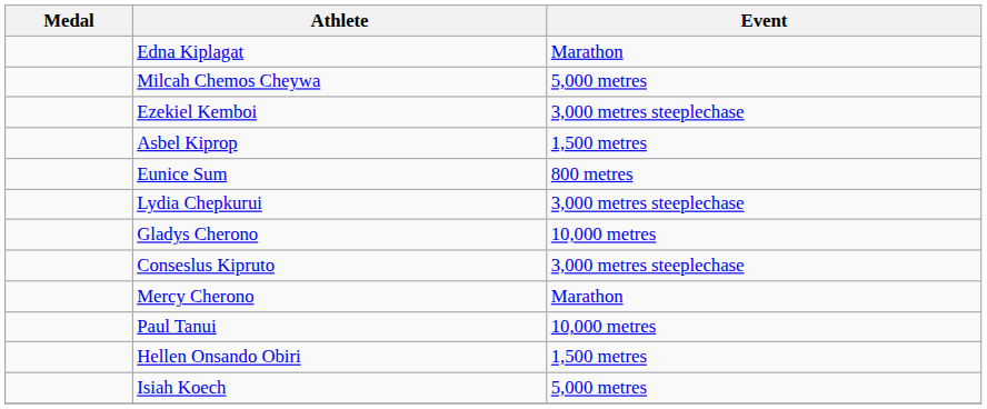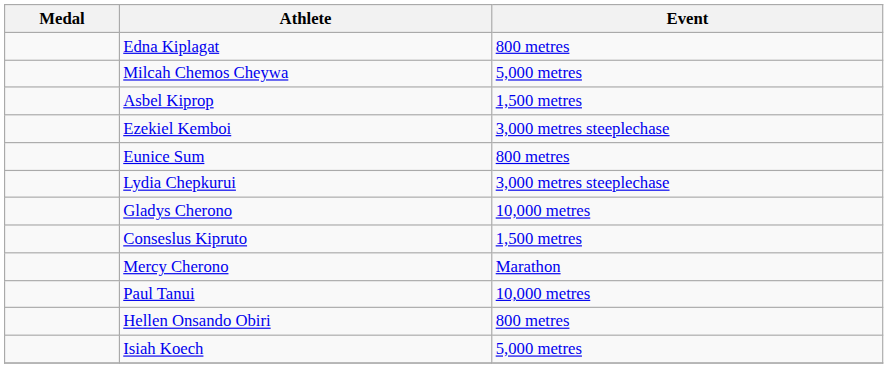Edna Kiplagat | Event: Marathon -> 800 metres
rows swapped: Ezekiel Kemboi <-> Asbel Kiprop
Conseslus Kipruto | Event: 3,000 metres steeplechase -> 1,500 metres
Hellen Onsando Obiri | Event: 1,500 metres -> 800 metres
